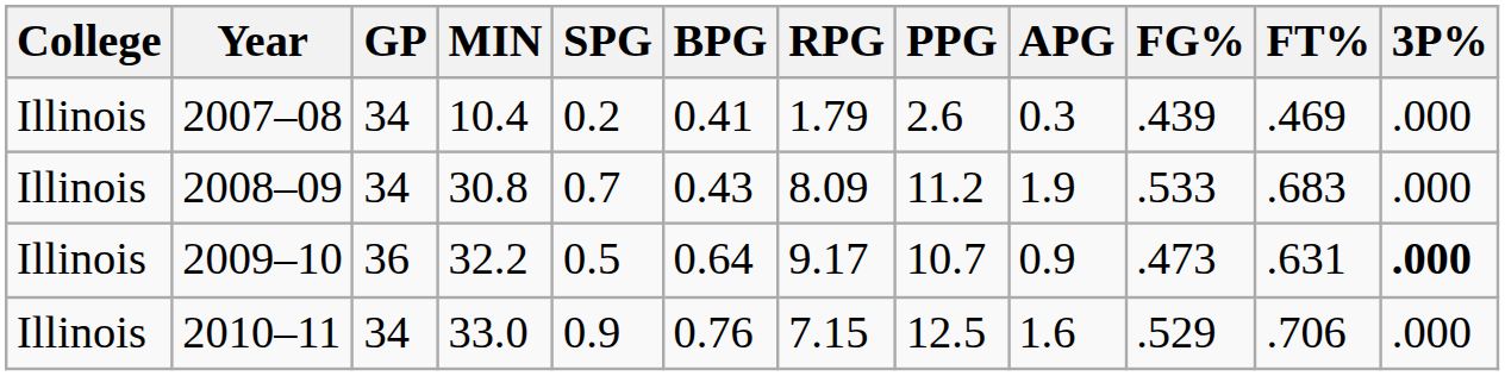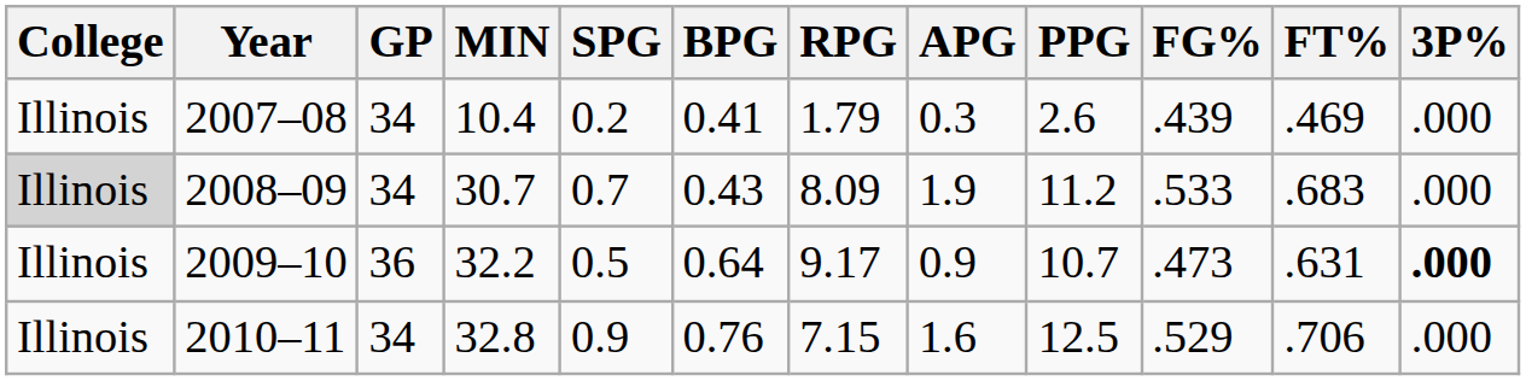columns swapped: APG <-> PPG
2008–09 | College: no background -> lightgrey background
2008–09 | MIN: 30.8 -> 30.7
2010–11 | MIN: 33.0 -> 32.8
